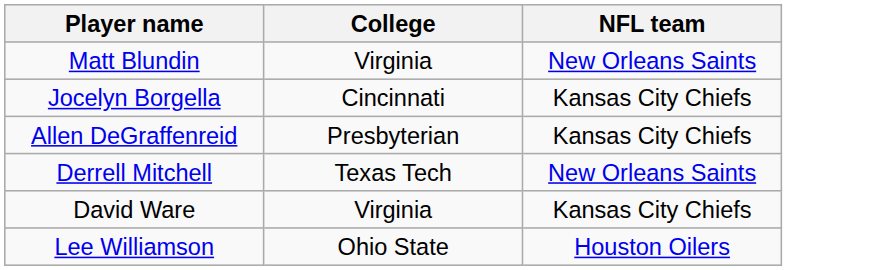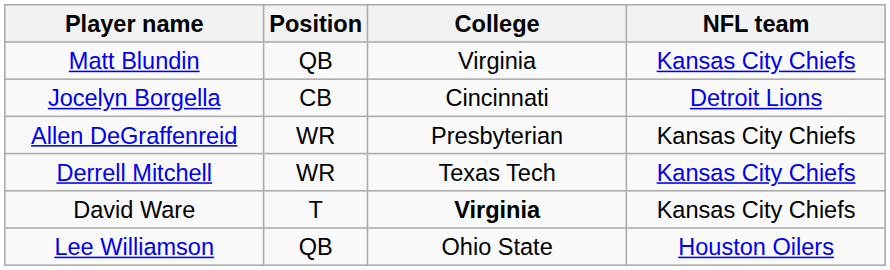+ column: Position | QB | CB | WR | WR | T | QB
Matt Blundin | NFL team: New Orleans Saints -> Kansas City Chiefs
Jocelyn Borgella | NFL team: Kansas City Chiefs -> Detroit Lions
Derrell Mitchell | NFL team: New Orleans Saints -> Kansas City Chiefs
David Ware | College: normal -> bold
